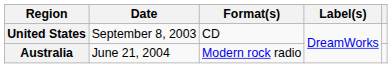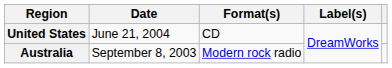United States | Date: September 8, 2003 -> June 21, 2004
Australia | Date: June 21, 2004 -> September 8, 2003
